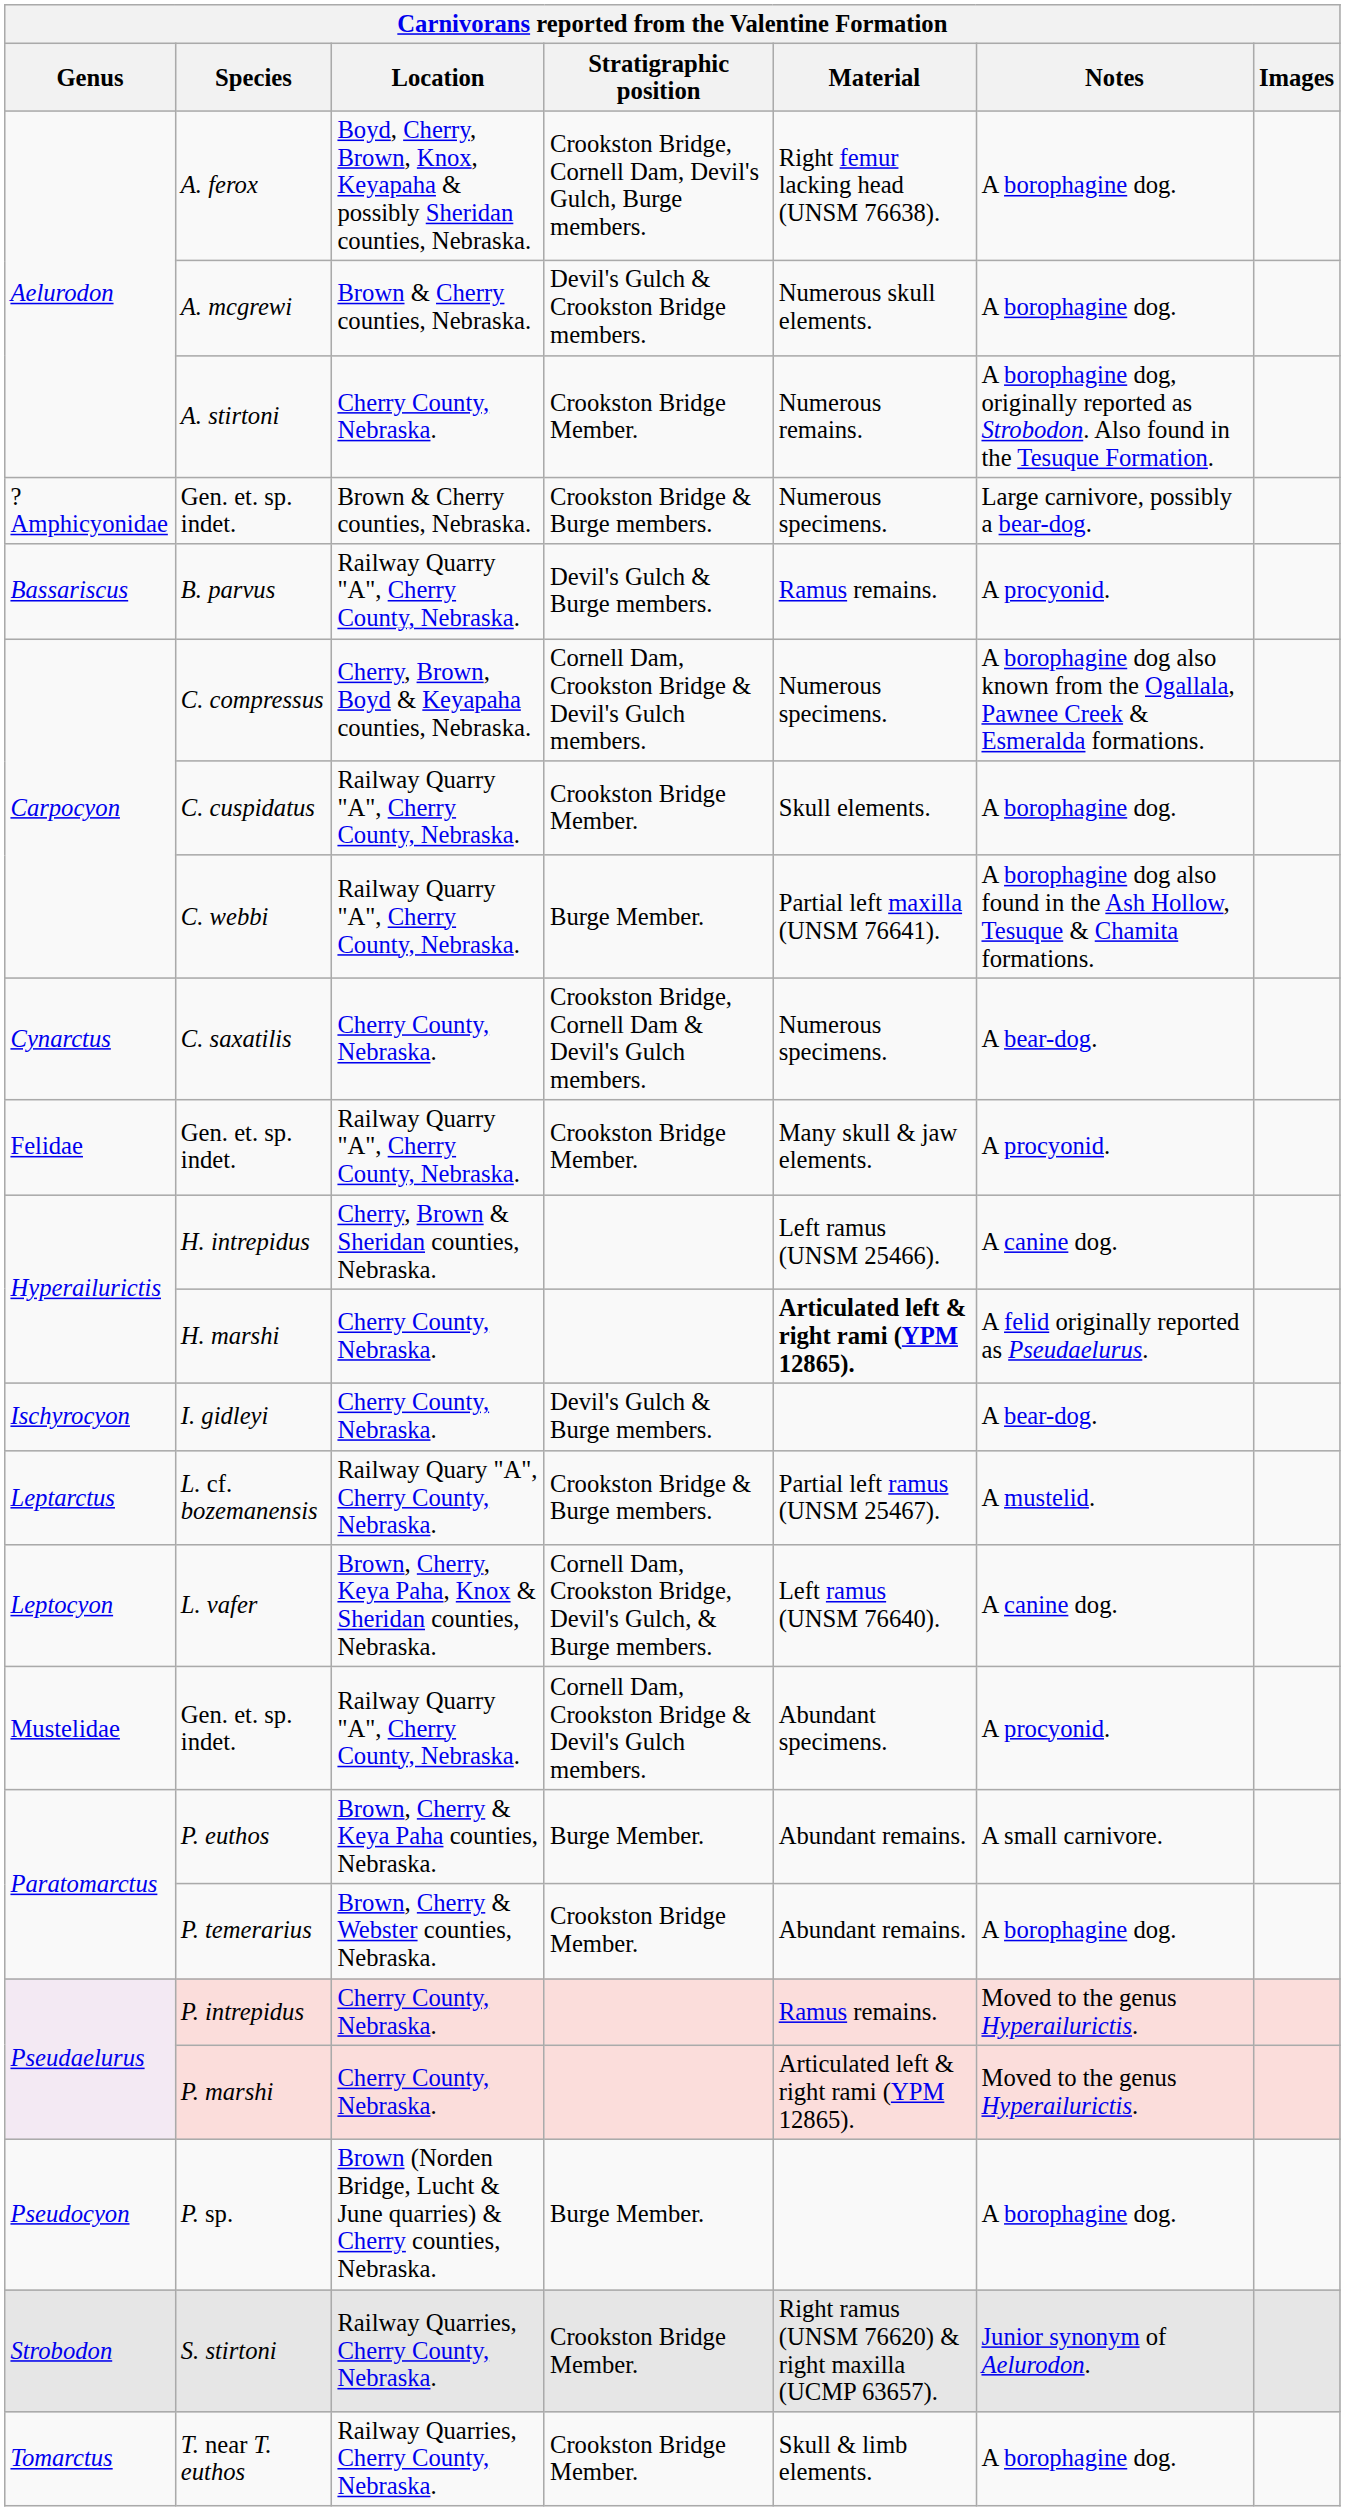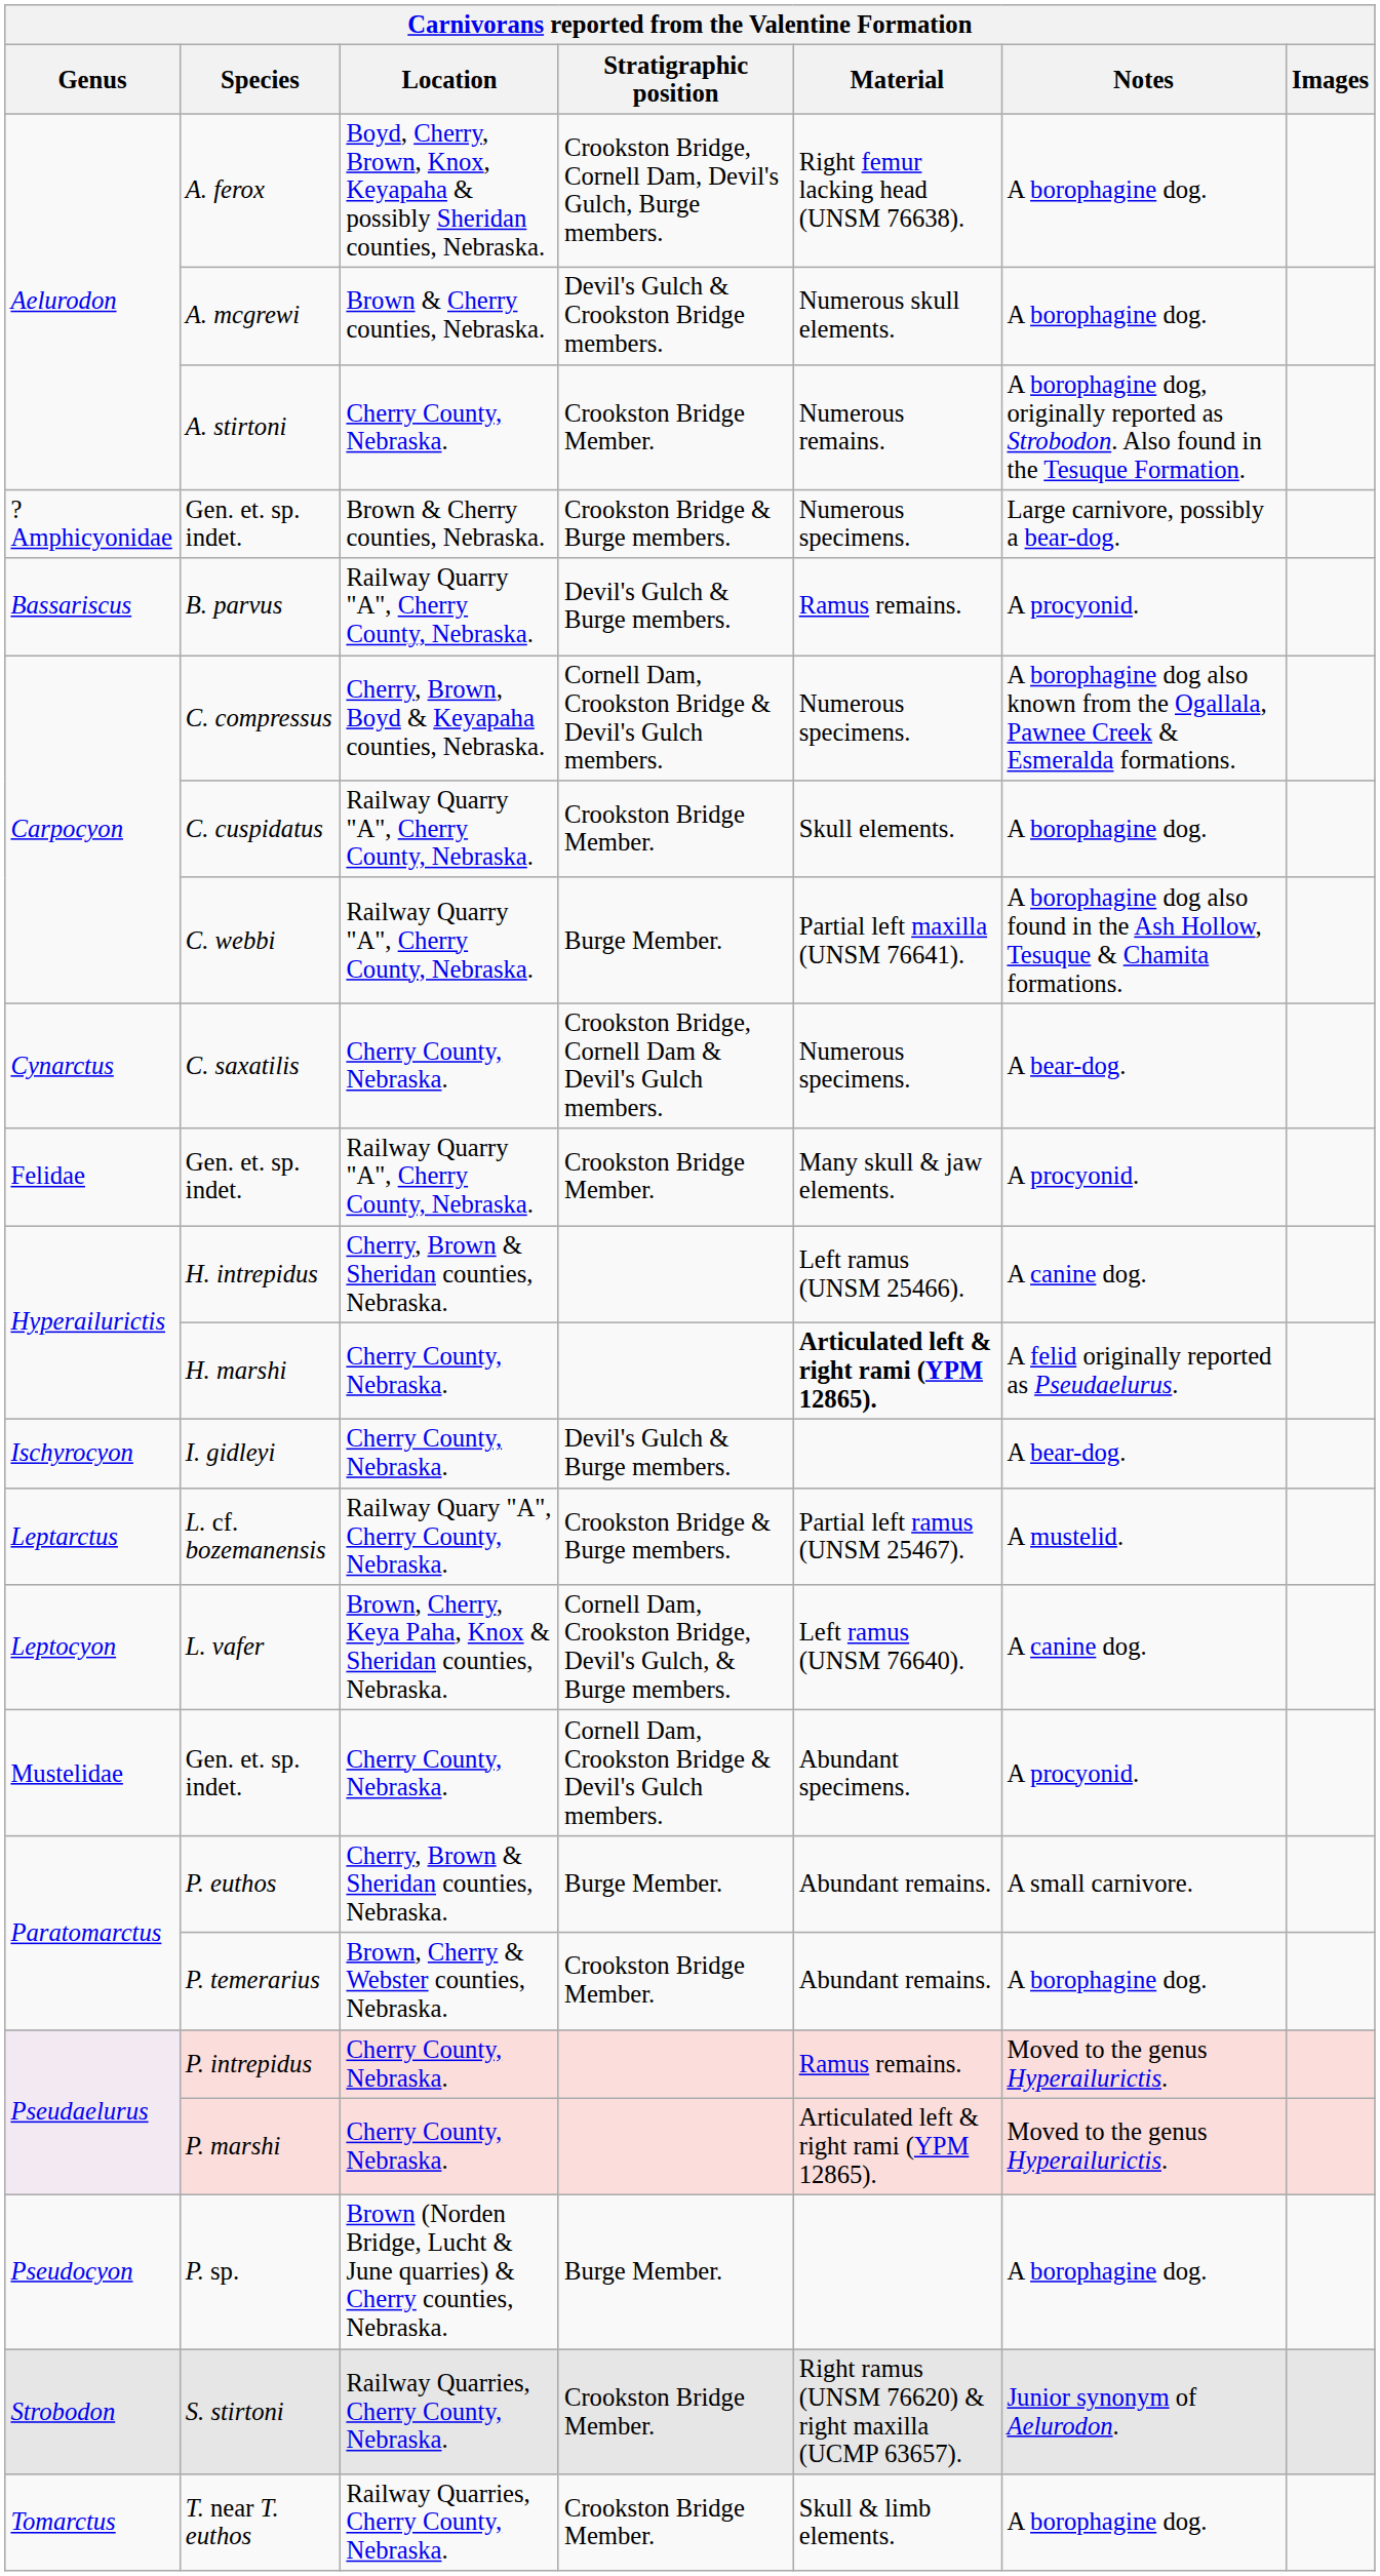Mustelidae / Gen. et. sp. indet. | Location: Railway Quarry "A", Cherry County, Nebraska. -> Cherry County, Nebraska.
P. euthos | Location: Brown, Cherry & Keya Paha counties, Nebraska. -> Cherry, Brown & Sheridan counties, Nebraska.
